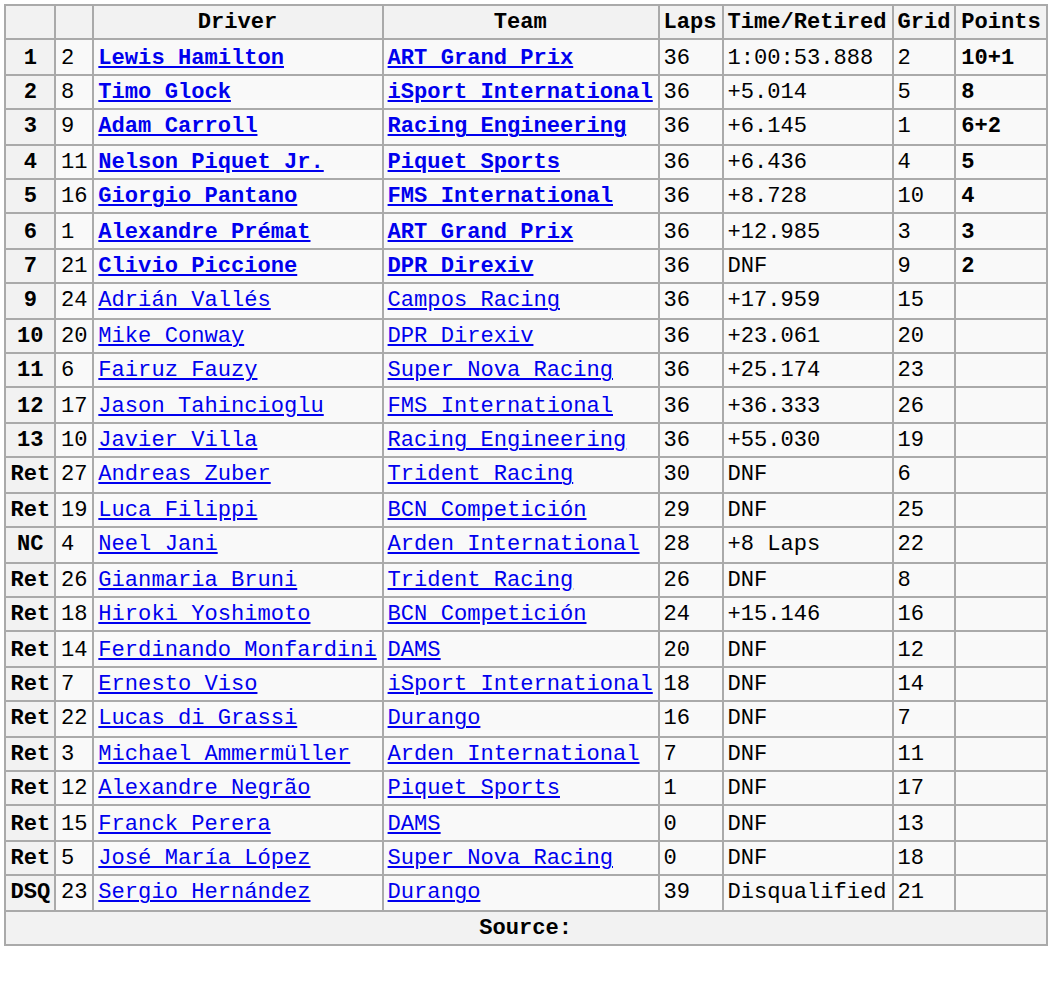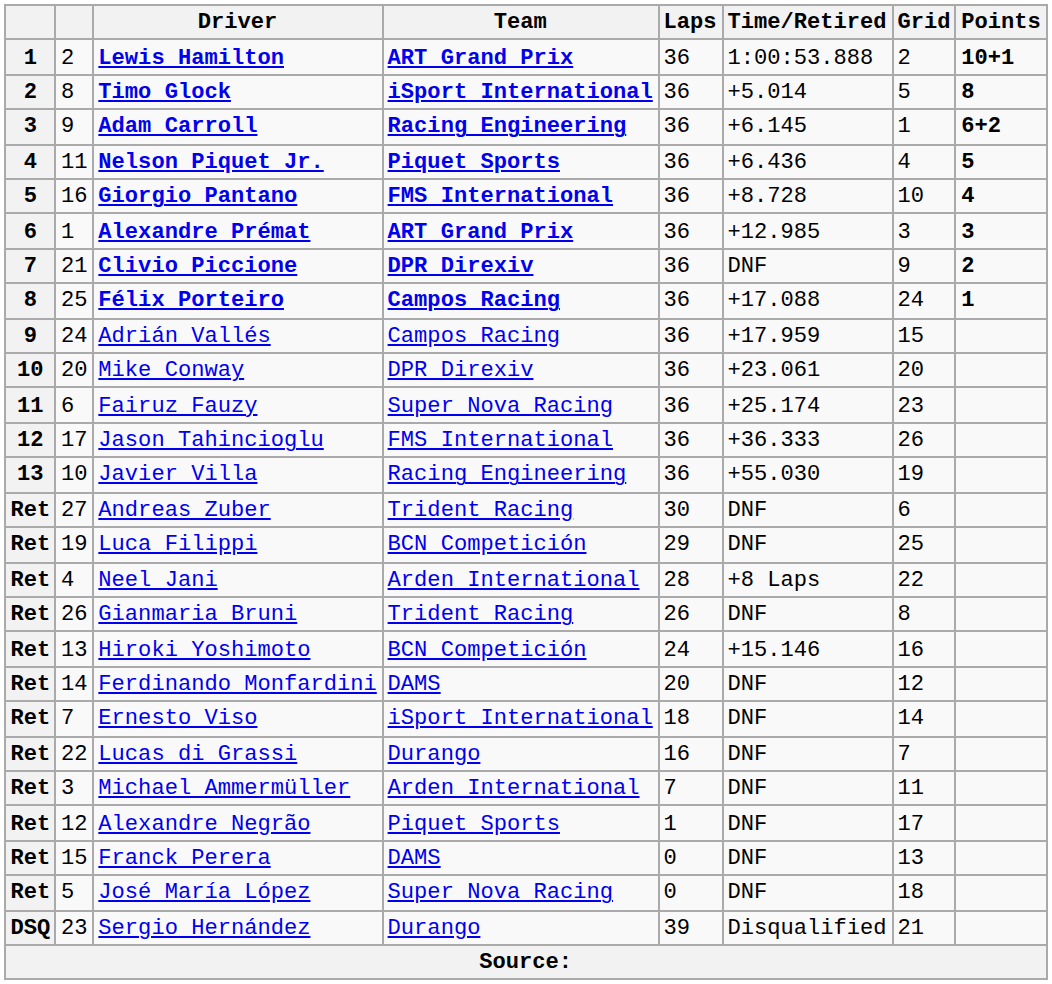+ row: 8 | 25 | Félix Porteiro | Campos Racing | 36 | +17.088 | 24 | 1
Neel Jani | column 1: NC -> Ret
Hiroki Yoshimoto | column 2: 18 -> 13
